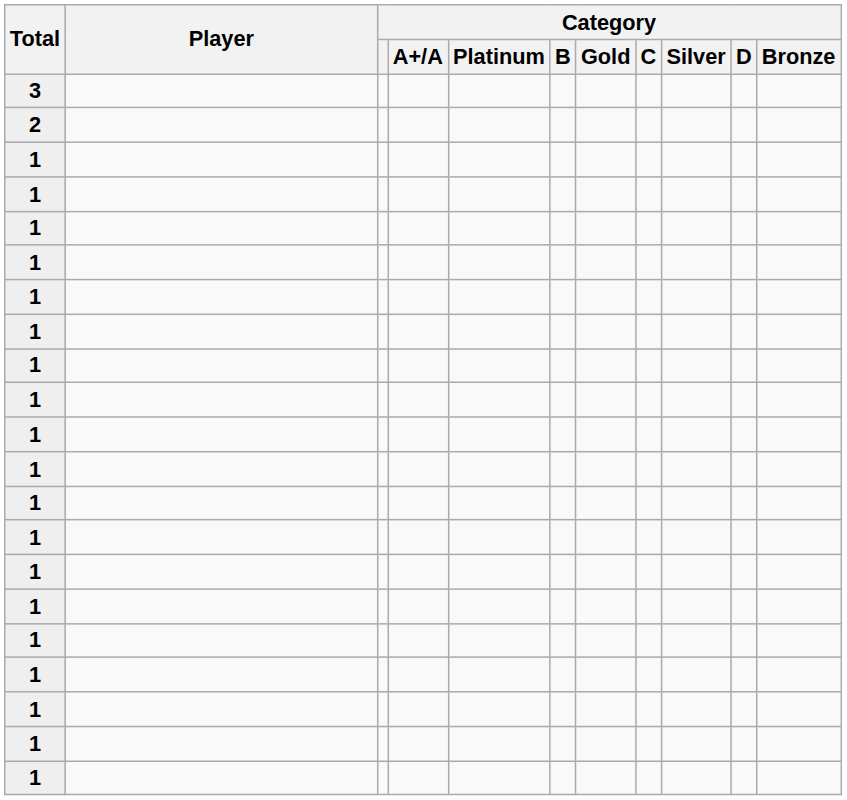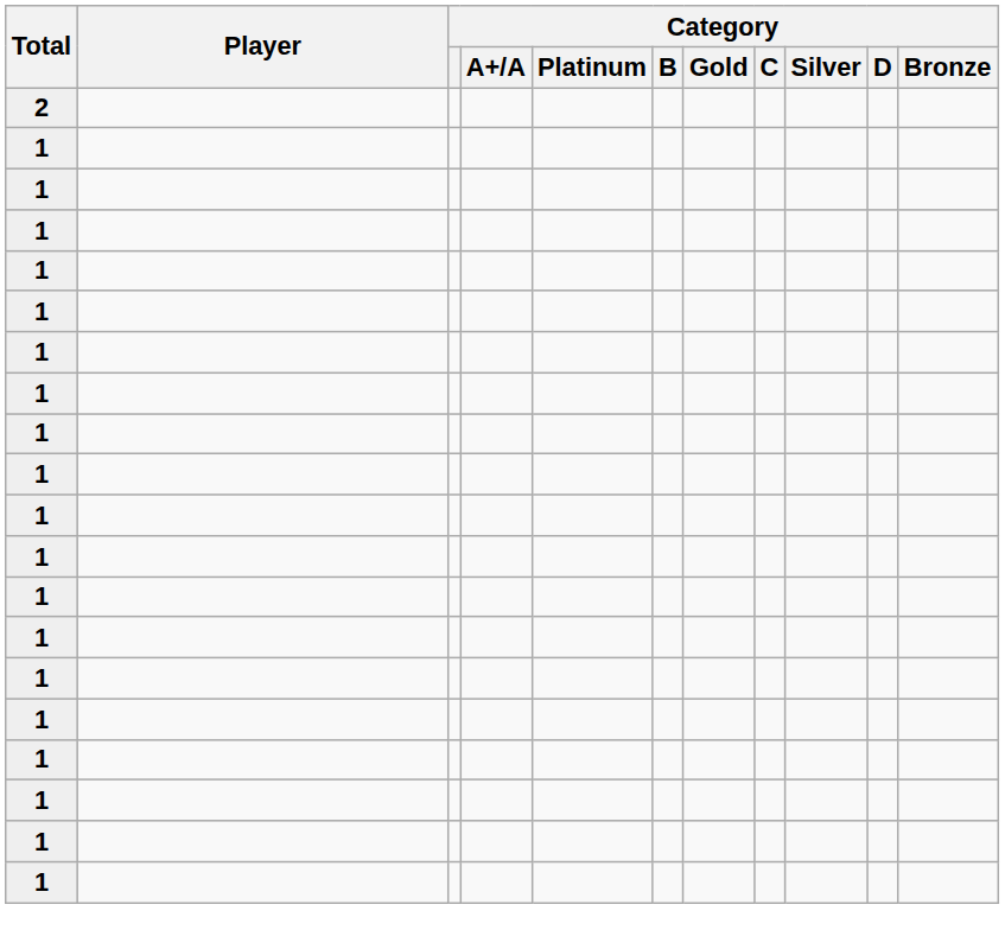- row: 3
